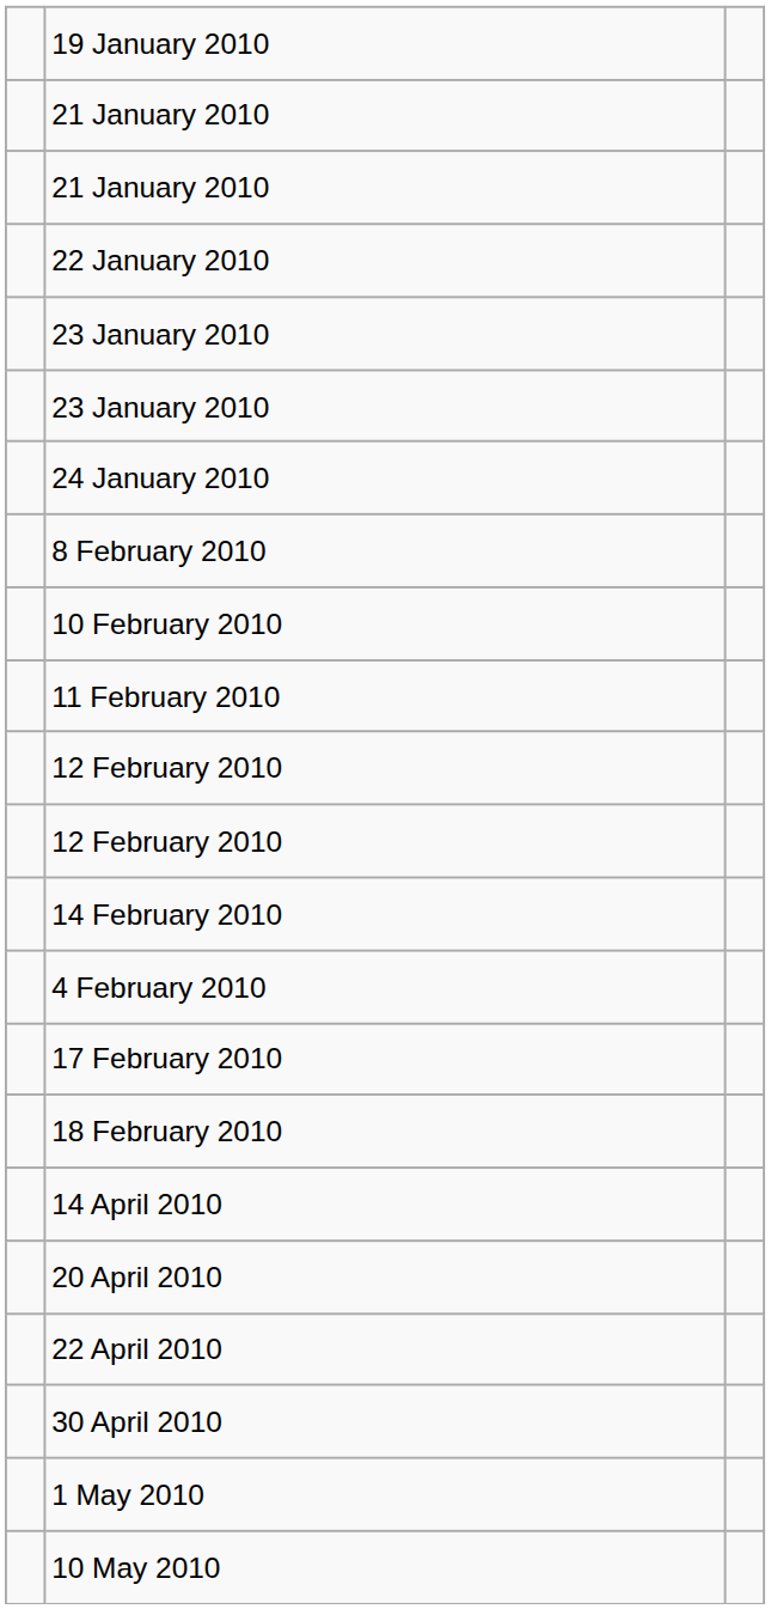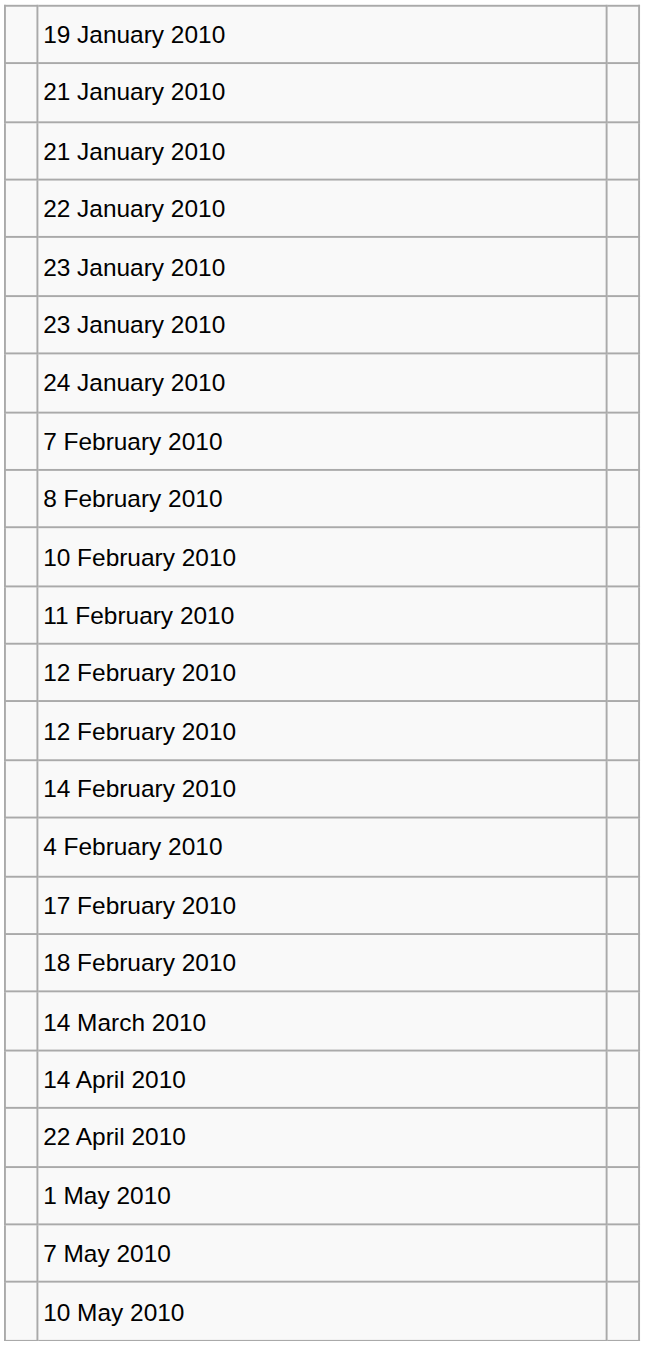+ row: 7 February 2010
+ row: 14 March 2010
- row: 20 April 2010
- row: 30 April 2010
+ row: 7 May 2010
